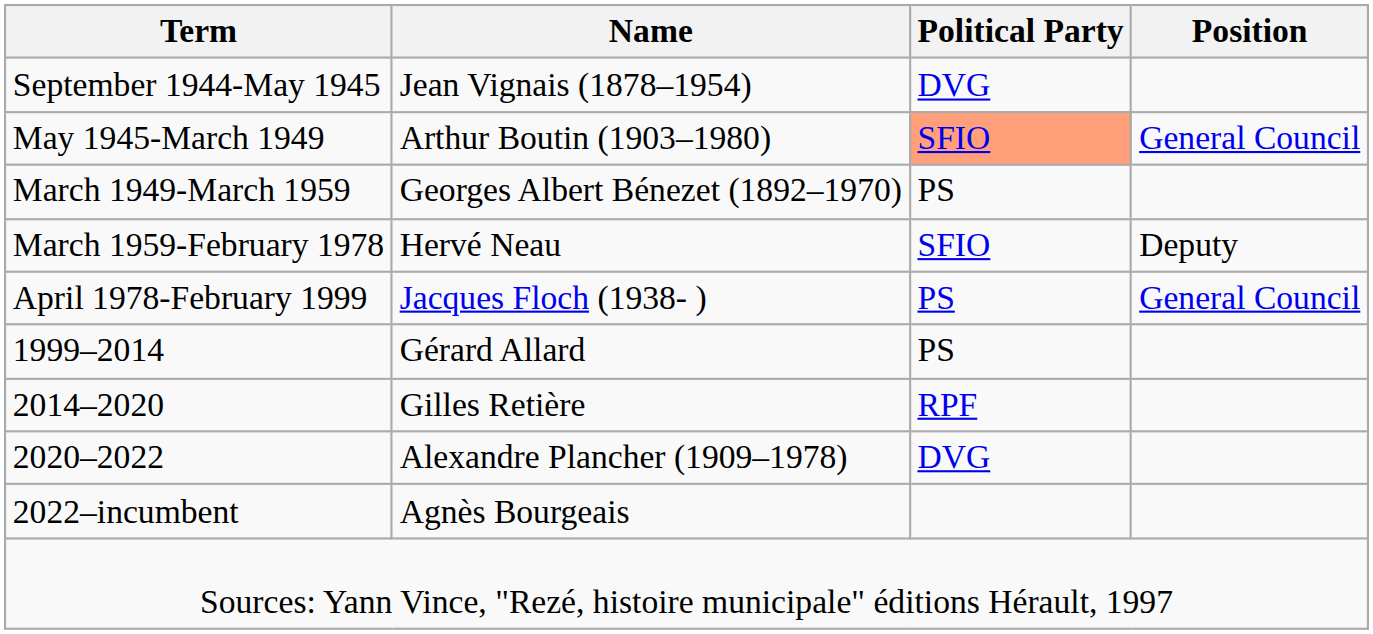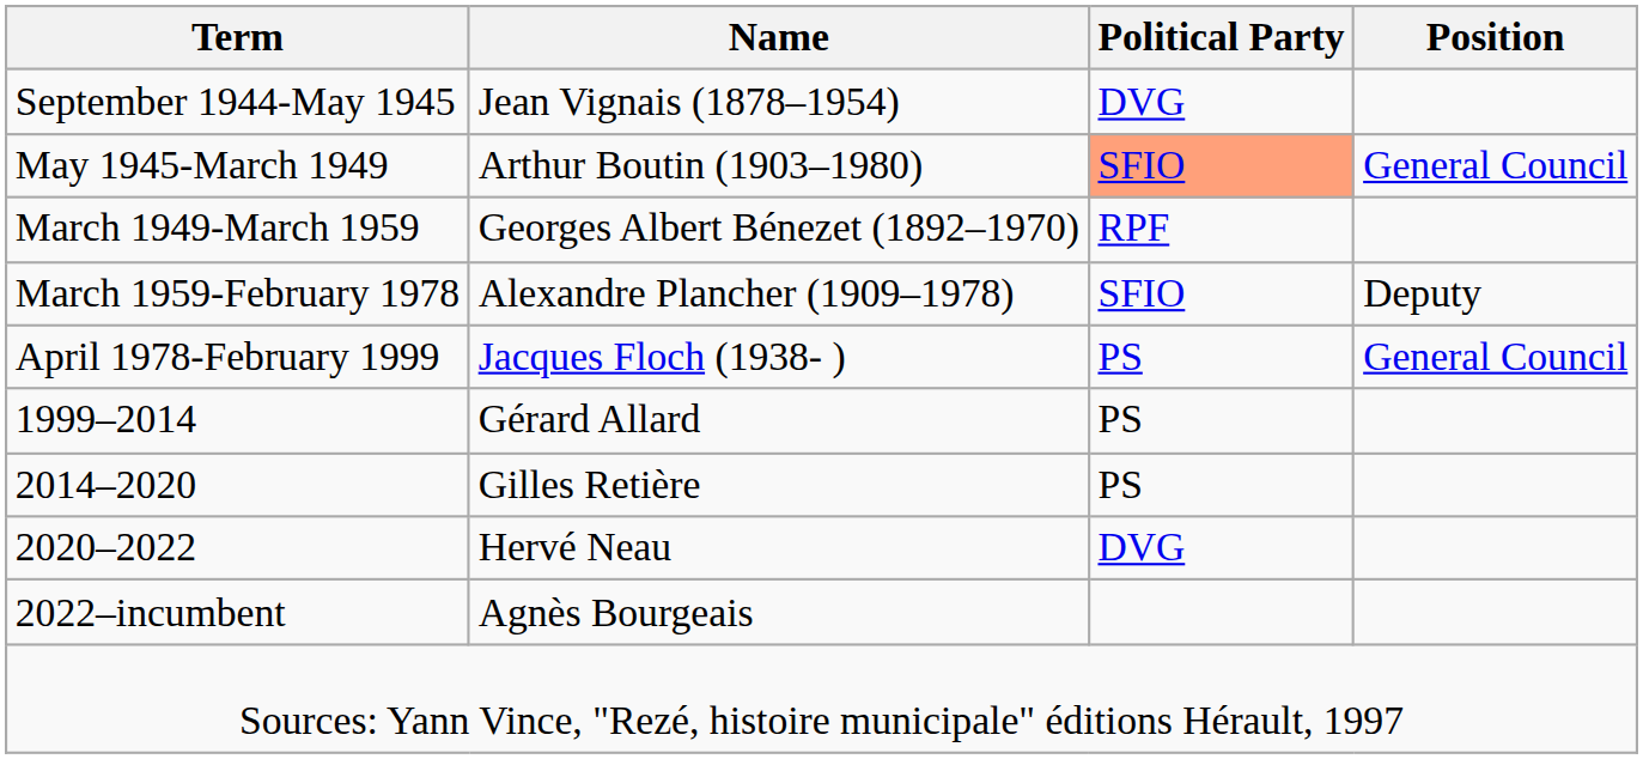March 1949-March 1959 | Political Party: PS -> RPF
March 1959-February 1978 | Name: Hervé Neau -> Alexandre Plancher (1909–1978)
2014–2020 | Political Party: RPF -> PS
2020–2022 | Name: Alexandre Plancher (1909–1978) -> Hervé Neau
